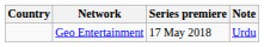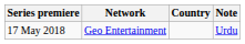columns swapped: Country <-> Series premiere
